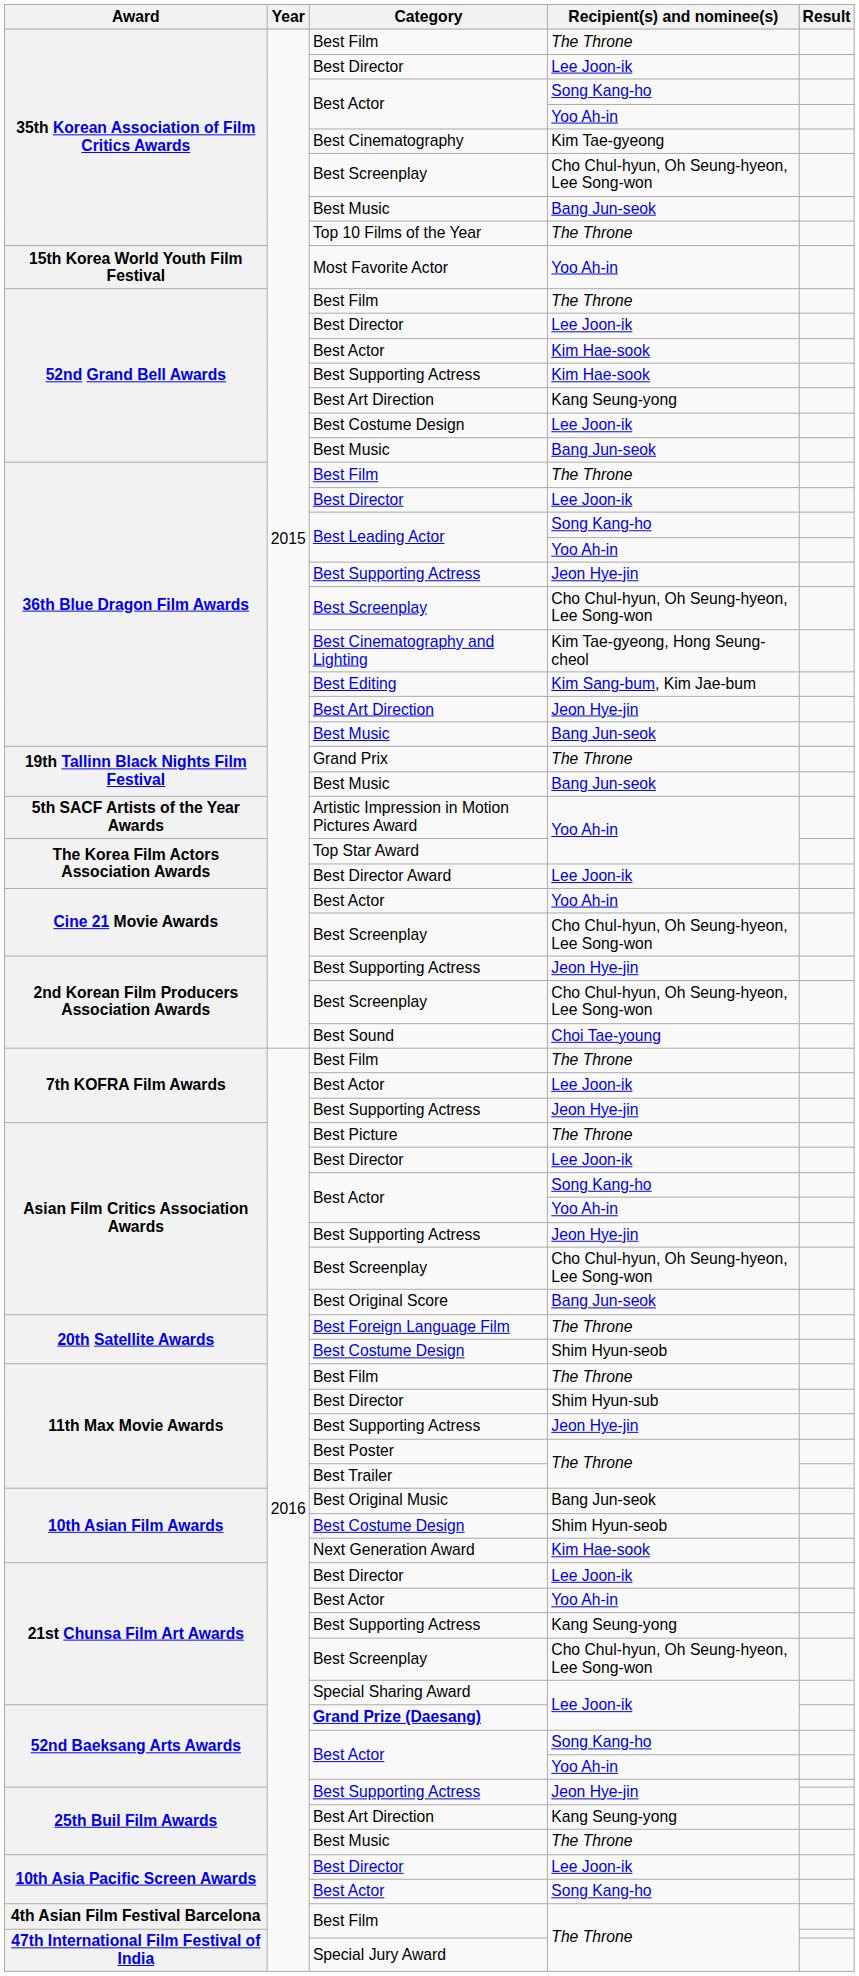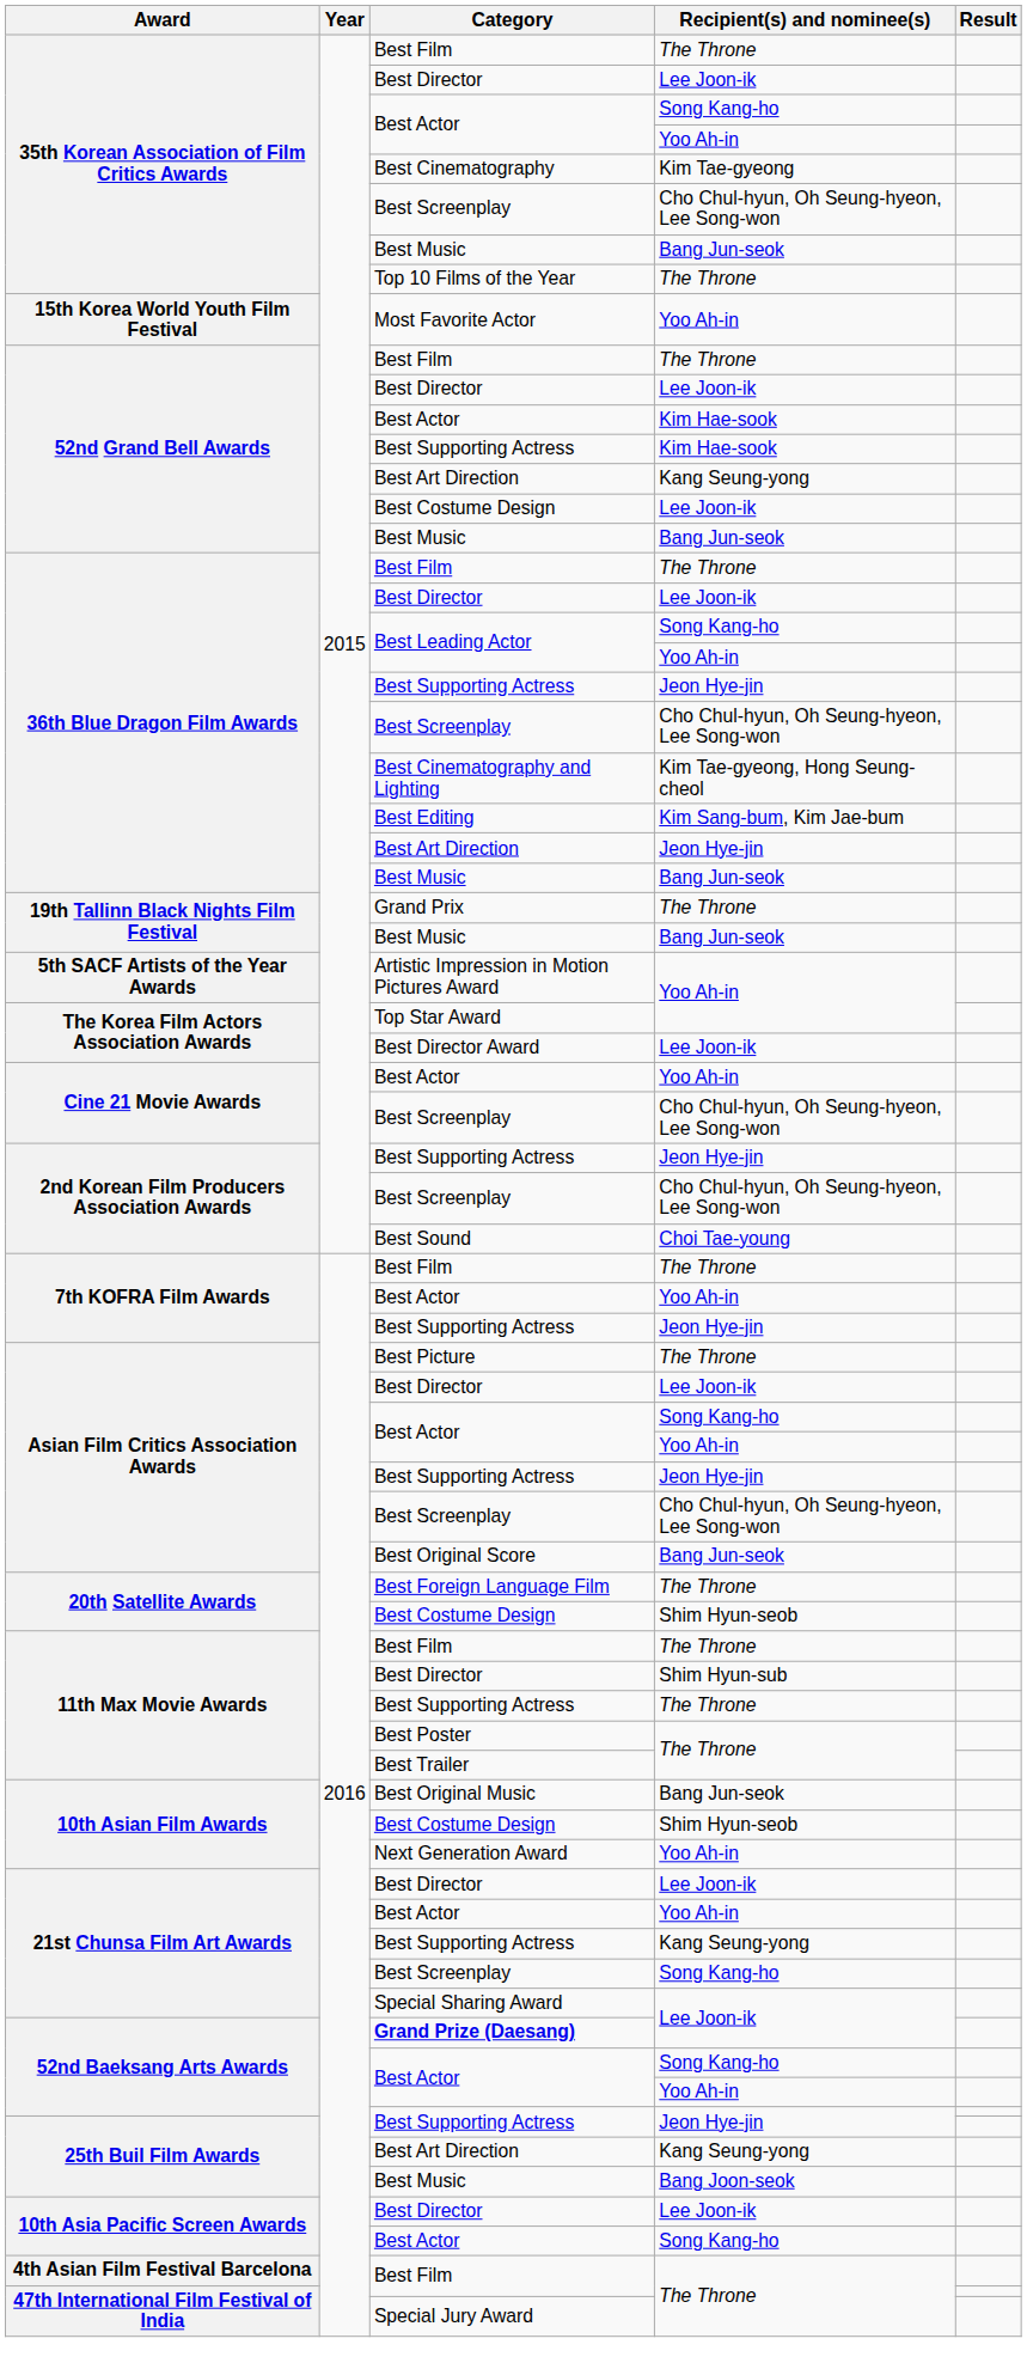7th KOFRA Film Awards / Best Actor | Recipient(s) and nominee(s): Lee Joon-ik -> Yoo Ah-in
11th Max Movie Awards / Best Supporting Actress | Recipient(s) and nominee(s): Jeon Hye-jin -> The Throne
Next Generation Award | Recipient(s) and nominee(s): Kim Hae-sook -> Yoo Ah-in
21st Chunsa Film Art Awards / Best Screenplay | Recipient(s) and nominee(s): Cho Chul-hyun, Oh Seung-hyeon, Lee Song-won -> Song Kang-ho
25th Buil Film Awards / Best Music | Recipient(s) and nominee(s): The Throne -> Bang Joon-seok
